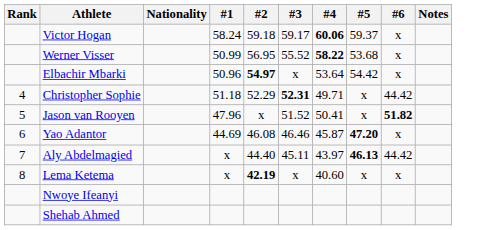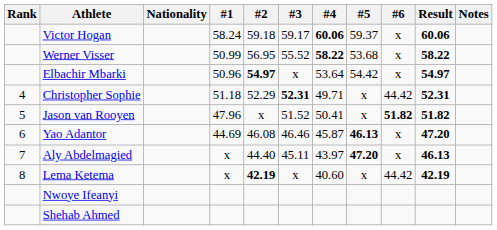+ column: Result | 60.06 | 58.22 | 54.97 | 52.31 | 51.82 | 47.20 | 46.13 | 42.19
Yao Adantor | #5: 47.20 -> 46.13
Aly Abdelmagied | #5: 46.13 -> 47.20
Aly Abdelmagied | #6: 44.42 -> x
Lema Ketema | #6: x -> 44.42
